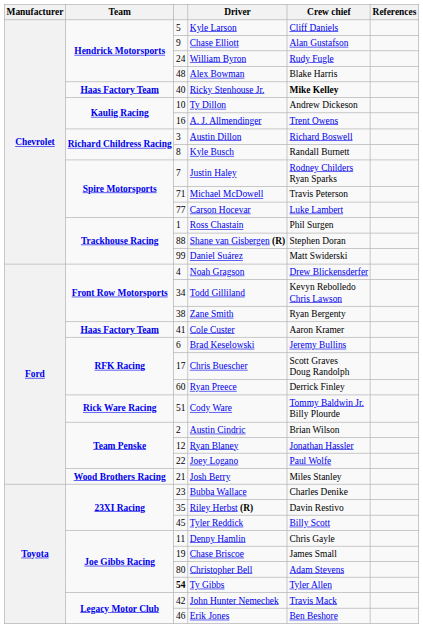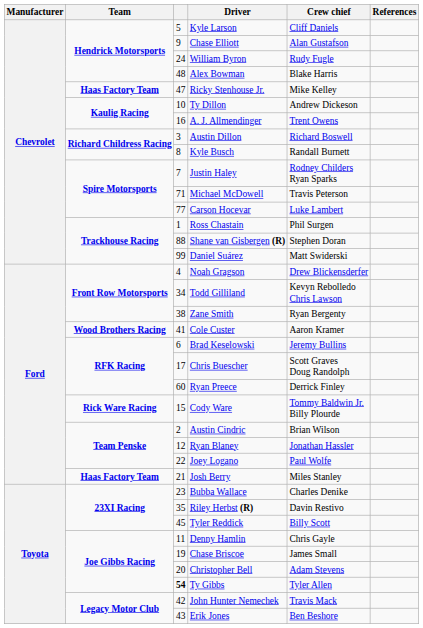Ricky Stenhouse Jr. | column 3: 40 -> 47
Ricky Stenhouse Jr. | Crew chief: bold -> normal
Cole Custer | Team: Haas Factory Team -> Wood Brothers Racing
Cody Ware | column 3: 51 -> 15
Josh Berry | Team: Wood Brothers Racing -> Haas Factory Team
Christopher Bell | column 3: 80 -> 20
Erik Jones | column 3: 46 -> 43
